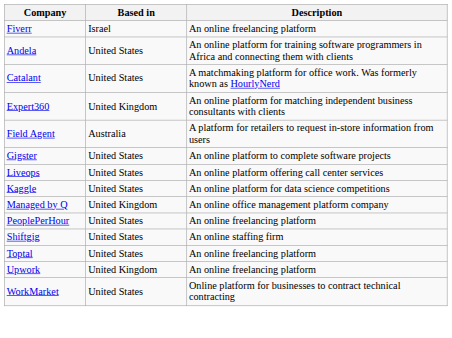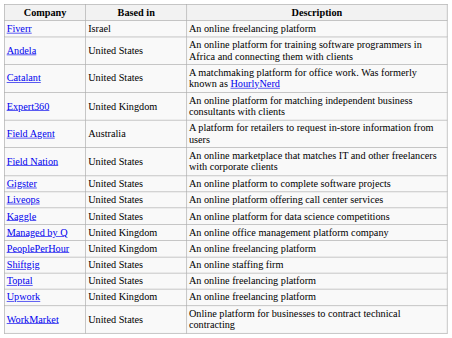+ row: Field Nation | United States | An online marketplace that matches IT and other freelancers with corporate clients
PeoplePerHour | Based in: United States -> United Kingdom
